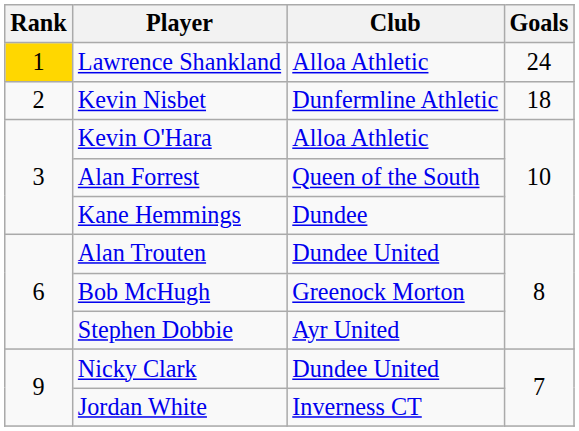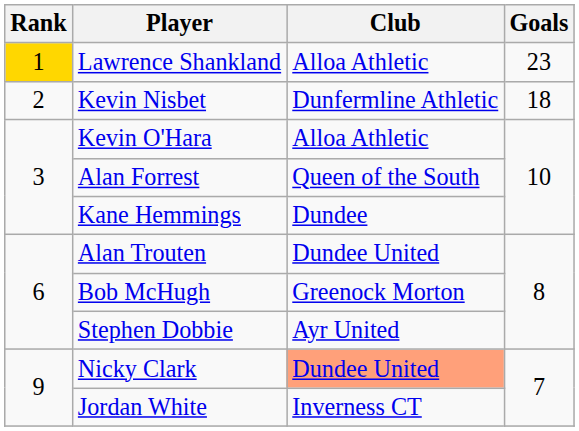Lawrence Shankland | Goals: 24 -> 23
Nicky Clark | Club: no background -> lightsalmon background
